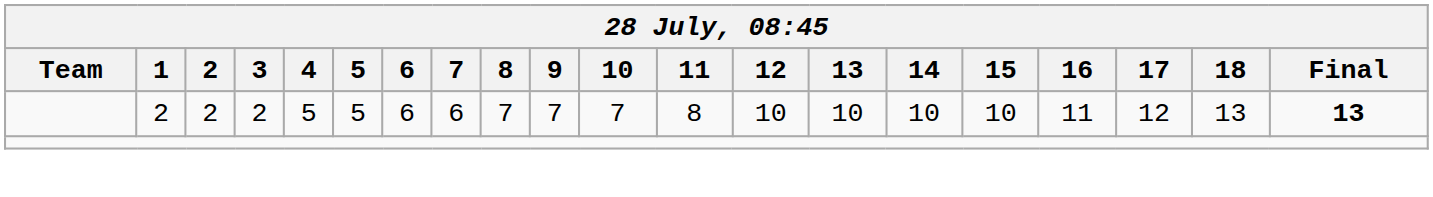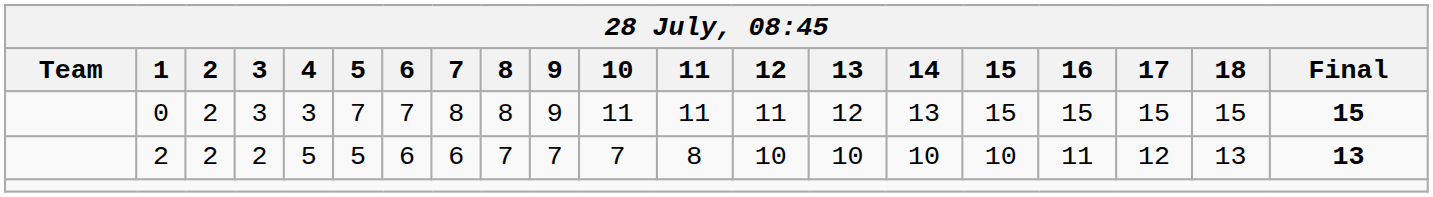+ row: 0 | 2 | 3 | 3 | 7 | 7 | 8 | 8 | 9 | 11 | 11 | 11 | 12 | 13 | 15 | 15 | 15 | 15 | 15
